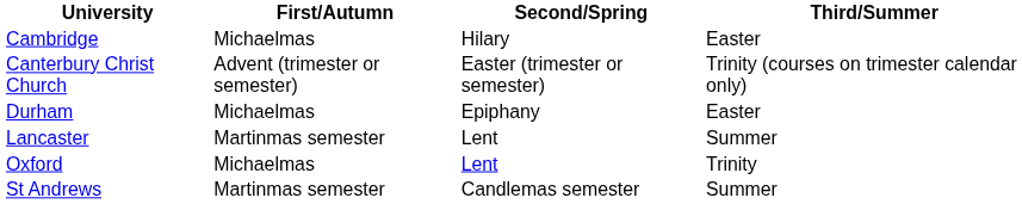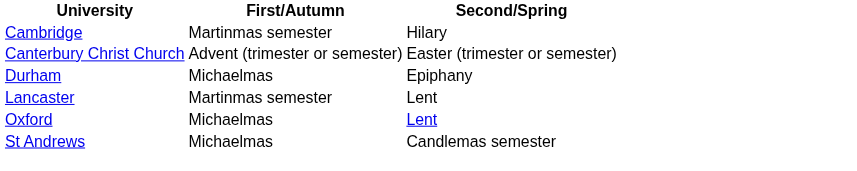- column: Third/Summer | Easter | Trinity (courses on trimester calendar only) | Easter | Summer | Trinity | Summer
Cambridge | First/Autumn: Michaelmas -> Martinmas semester
St Andrews | First/Autumn: Martinmas semester -> Michaelmas
